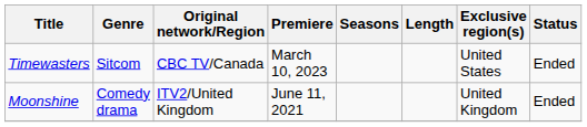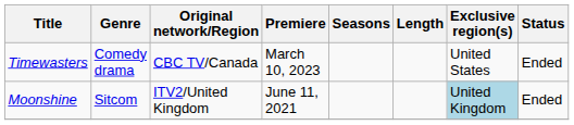Timewasters | Genre: Sitcom -> Comedy drama
Moonshine | Genre: Comedy drama -> Sitcom
Moonshine | Exclusive region(s): no background -> lightblue background
